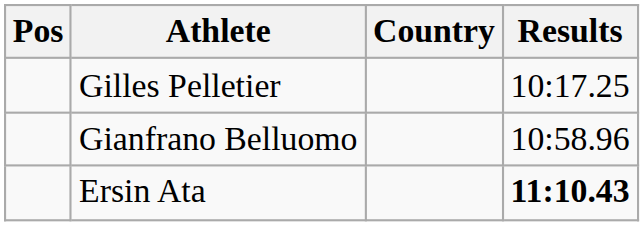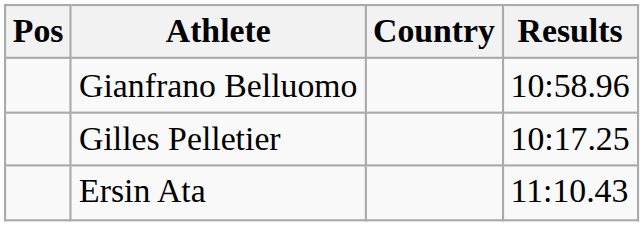rows swapped: Gilles Pelletier <-> Gianfrano Belluomo
Ersin Ata | Results: bold -> normal
